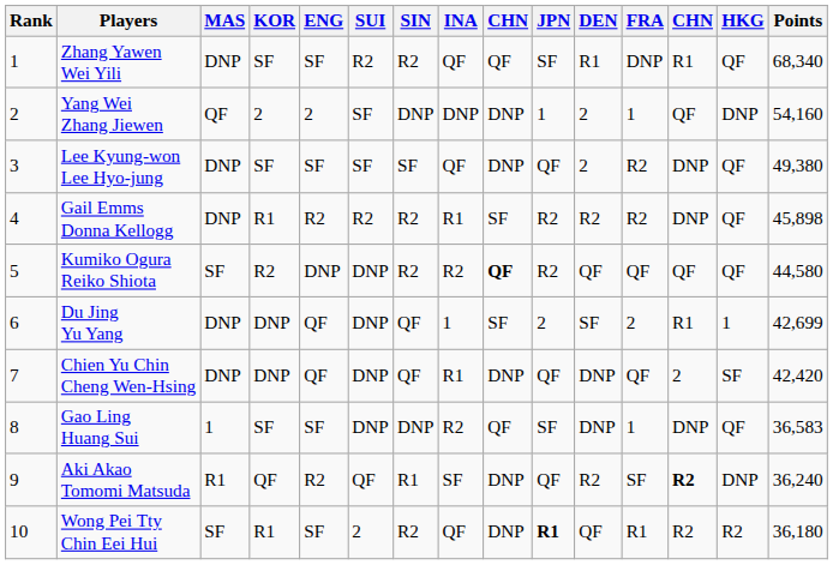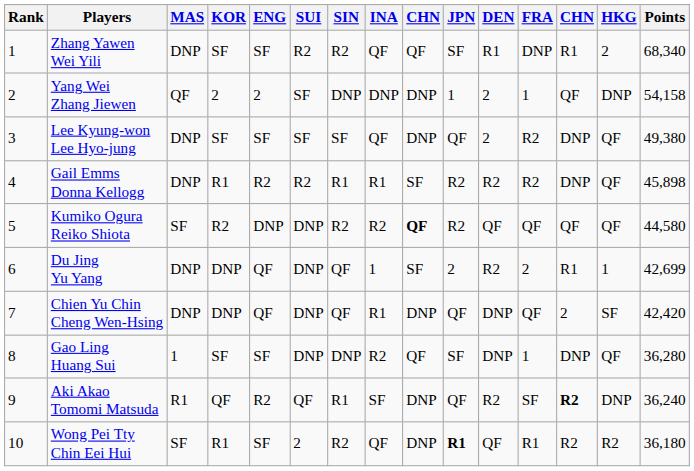Zhang Yawen Wei Yili | HKG: QF -> 2
Yang Wei Zhang Jiewen | Points: 54,160 -> 54,158
Gail Emms Donna Kellogg | SIN: R2 -> R1
Du Jing Yu Yang | DEN: SF -> R2
Gao Ling Huang Sui | Points: 36,583 -> 36,280
